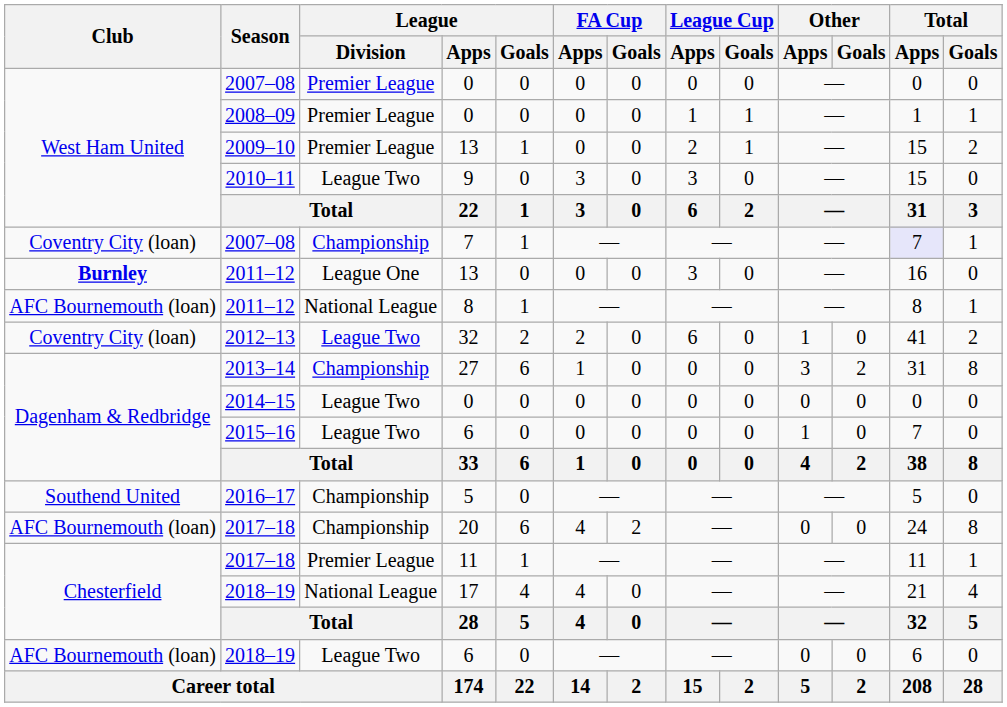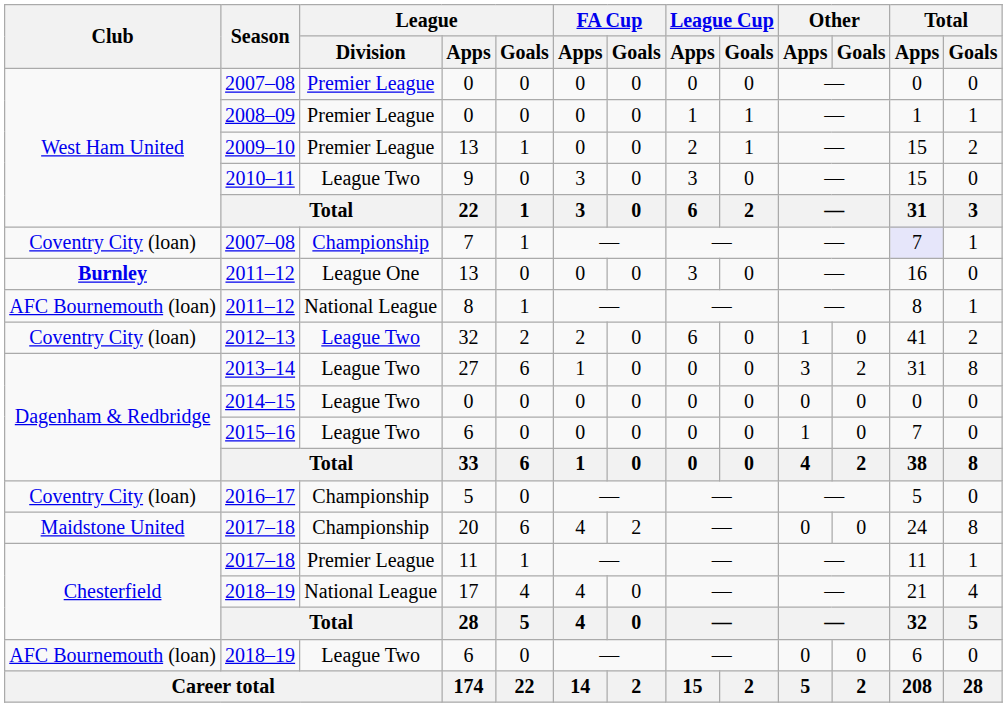2013–14 | League / Division: Championship -> League Two
2016–17 | Club: Southend United -> Coventry City (loan)
2017–18 / 20 | Club: AFC Bournemouth (loan) -> Maidstone United
